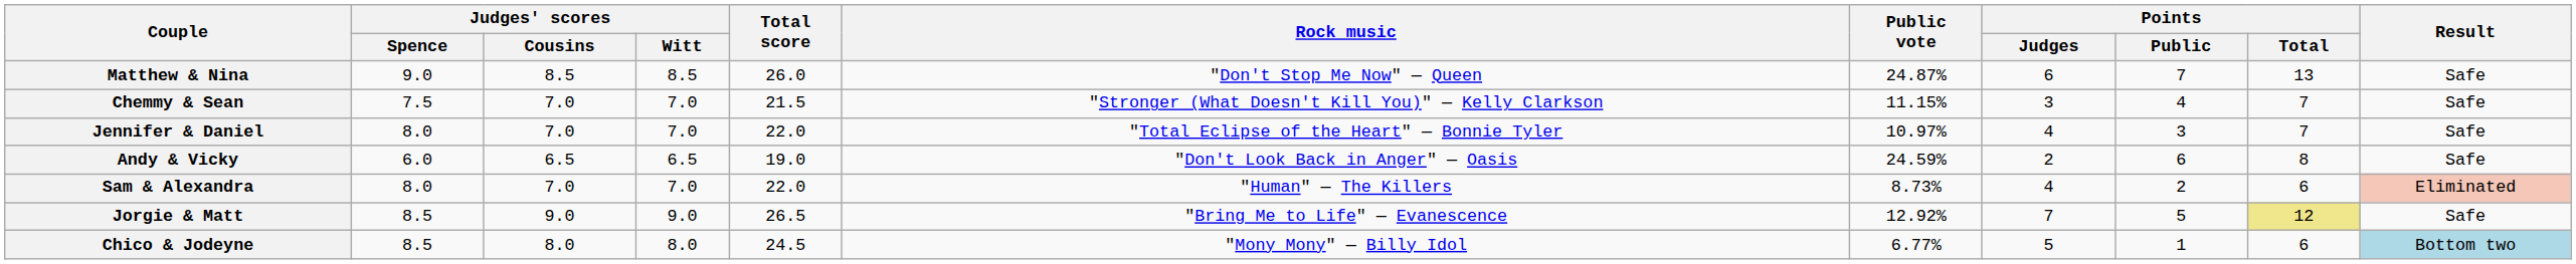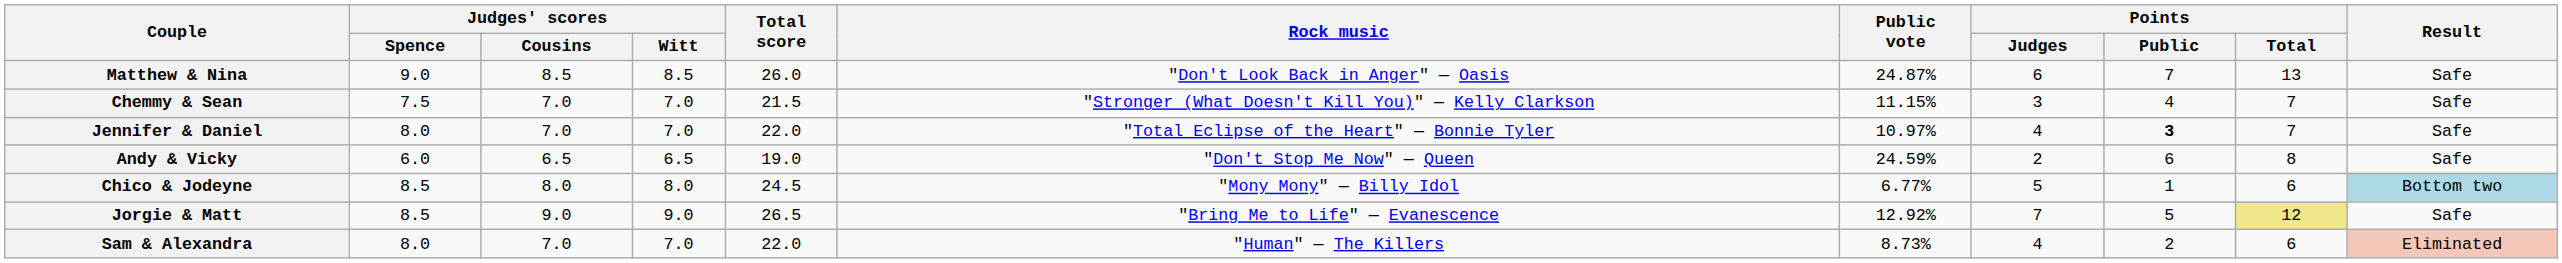Matthew & Nina | Rock music: "Don't Stop Me Now" — Queen -> "Don't Look Back in Anger" — Oasis
Jennifer & Daniel | Points / Public: normal -> bold
Andy & Vicky | Rock music: "Don't Look Back in Anger" — Oasis -> "Don't Stop Me Now" — Queen
rows swapped: Sam & Alexandra <-> Chico & Jodeyne
